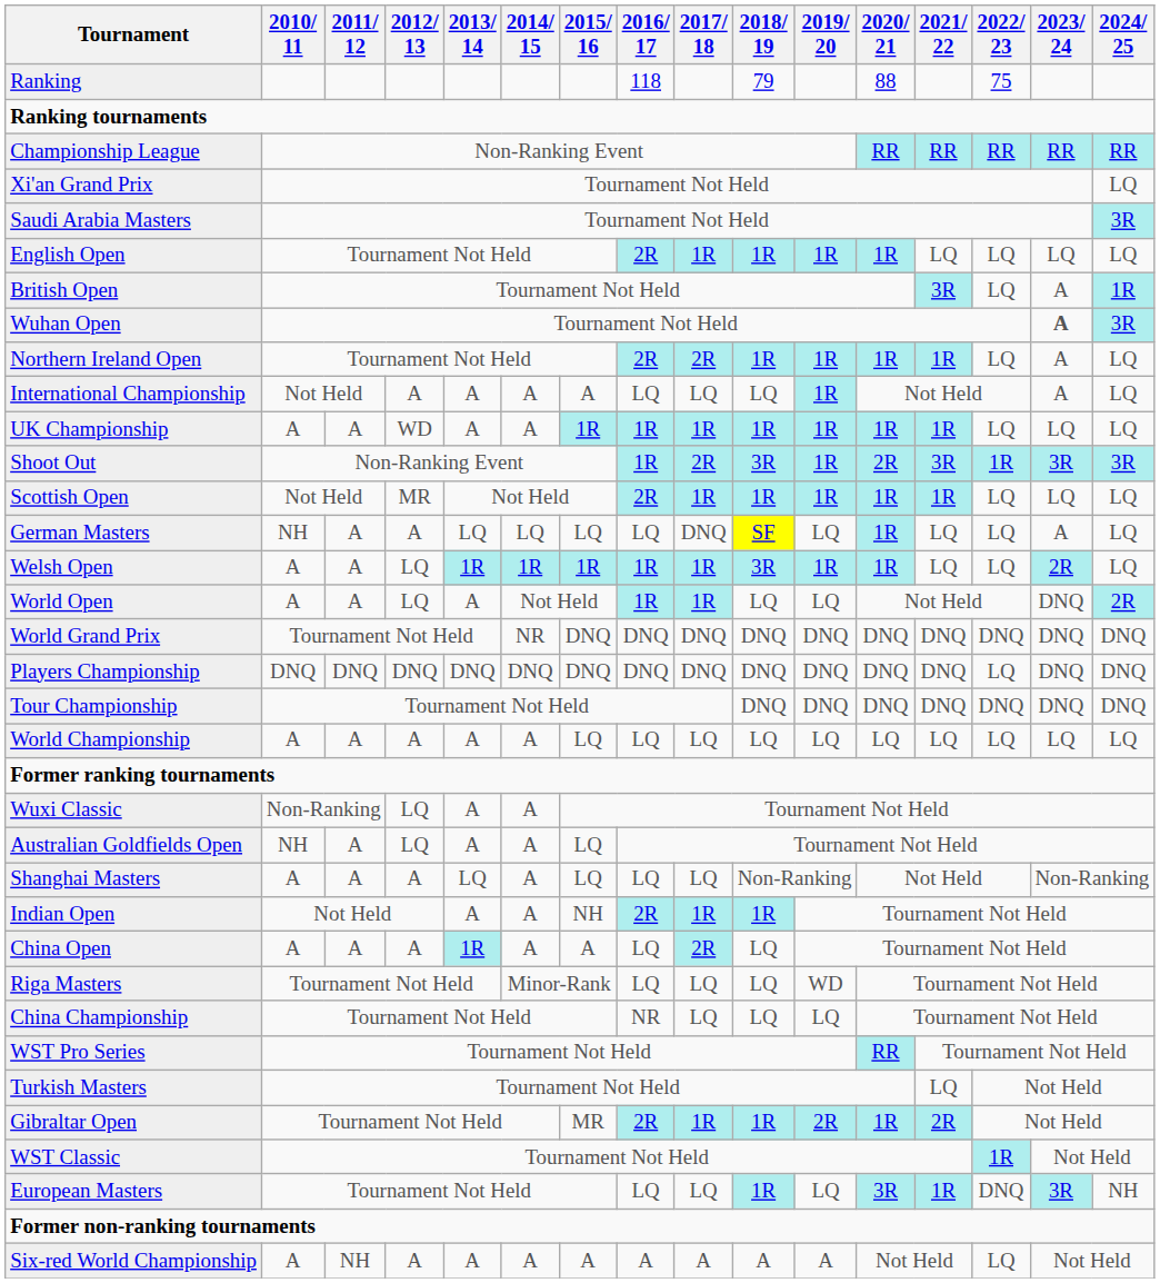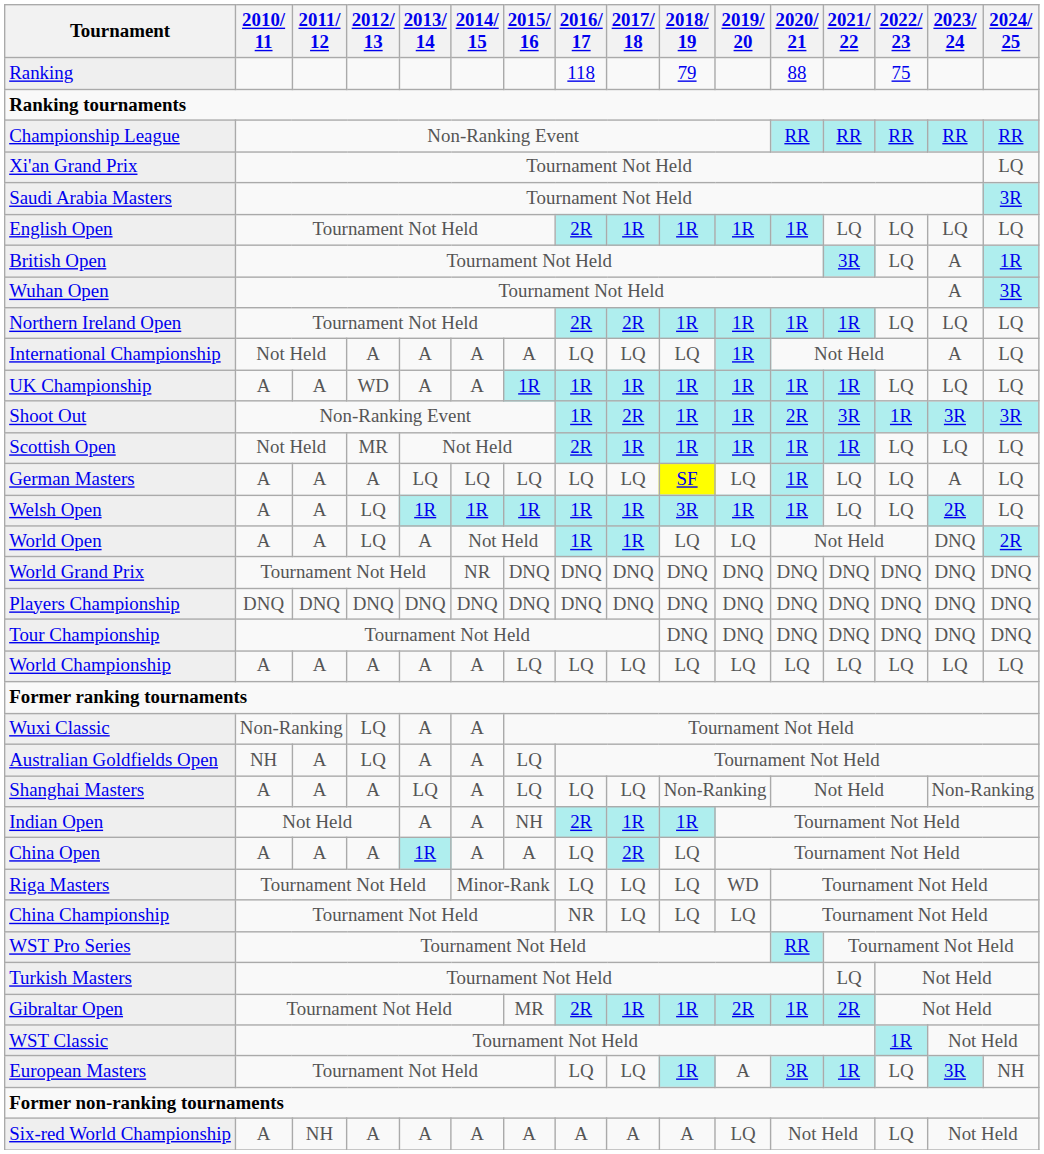Wuhan Open | 2023/ 24: bold -> normal
Northern Ireland Open | 2023/ 24: A -> LQ
Shoot Out | 2018/ 19: 3R -> 1R
German Masters | 2010/ 11: NH -> A
German Masters | 2017/ 18: DNQ -> LQ
Players Championship | 2022/ 23: LQ -> DNQ
European Masters | 2019/ 20: LQ -> A
European Masters | 2022/ 23: DNQ -> LQ
Six-red World Championship | 2019/ 20: A -> LQ
